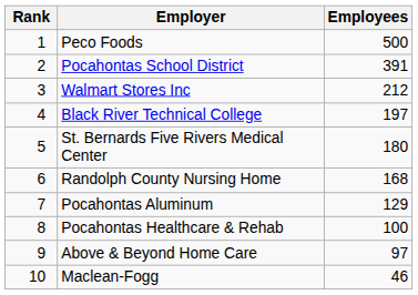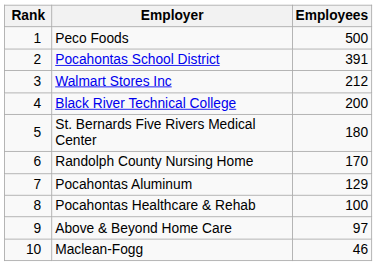Black River Technical College | Employees: 197 -> 200
Randolph County Nursing Home | Employees: 168 -> 170
